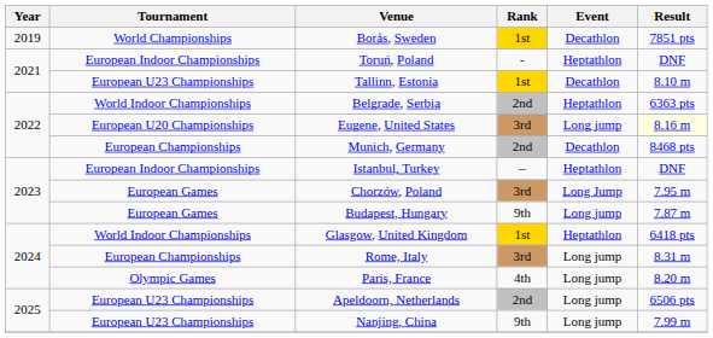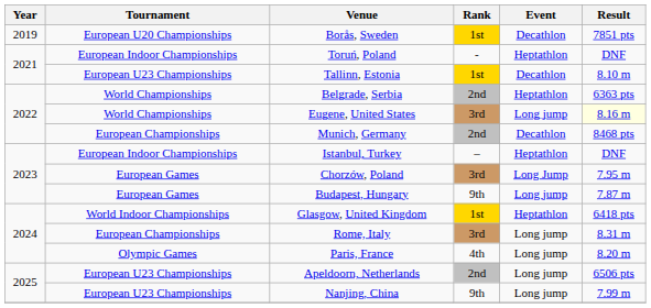Borås, Sweden | Tournament: World Championships -> European U20 Championships
Belgrade, Serbia | Tournament: World Indoor Championships -> World Championships
Eugene, United States | Tournament: European U20 Championships -> World Championships
